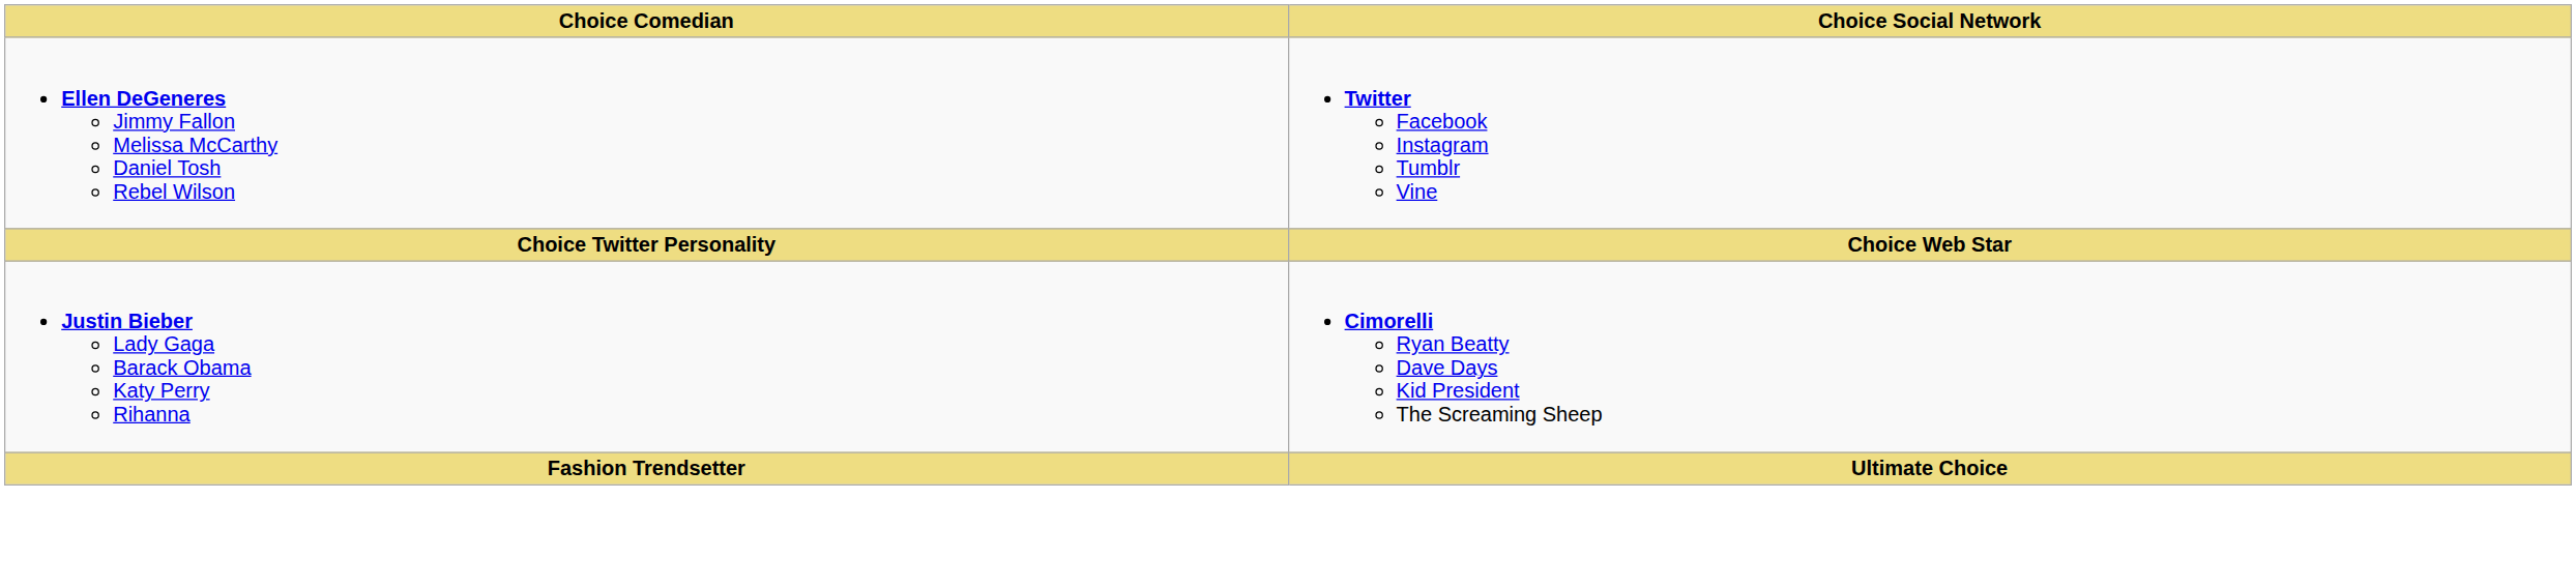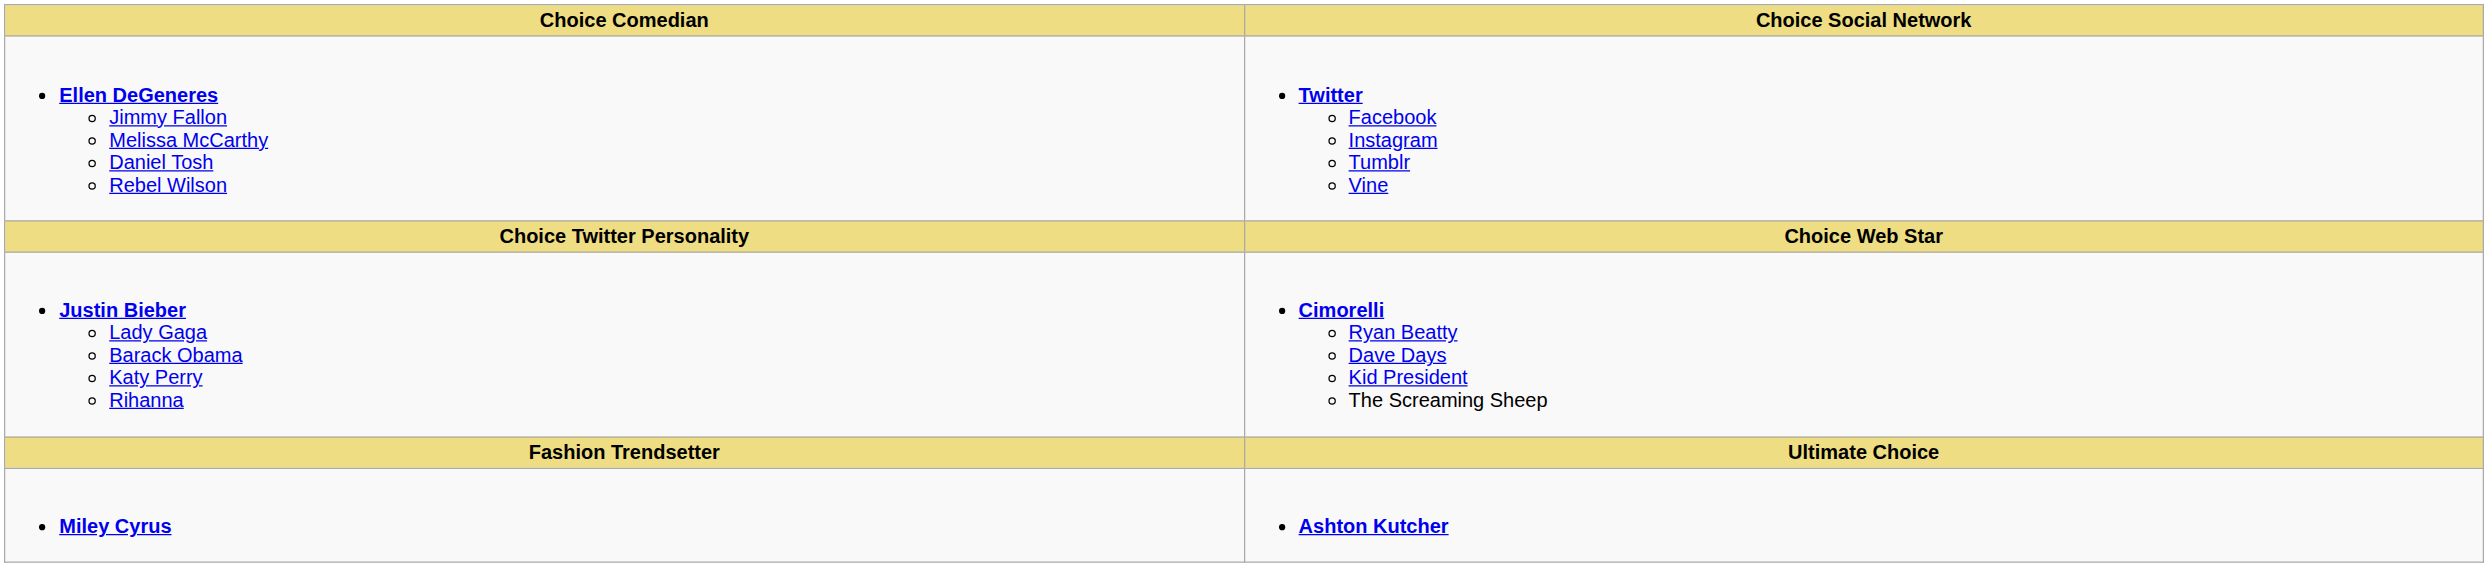+ row: Miley Cyrus | Ashton Kutcher
